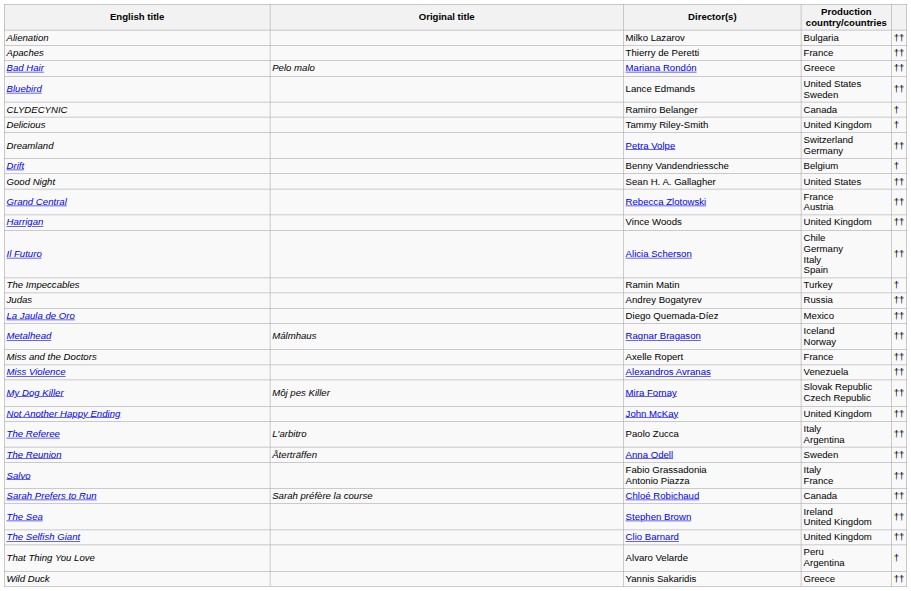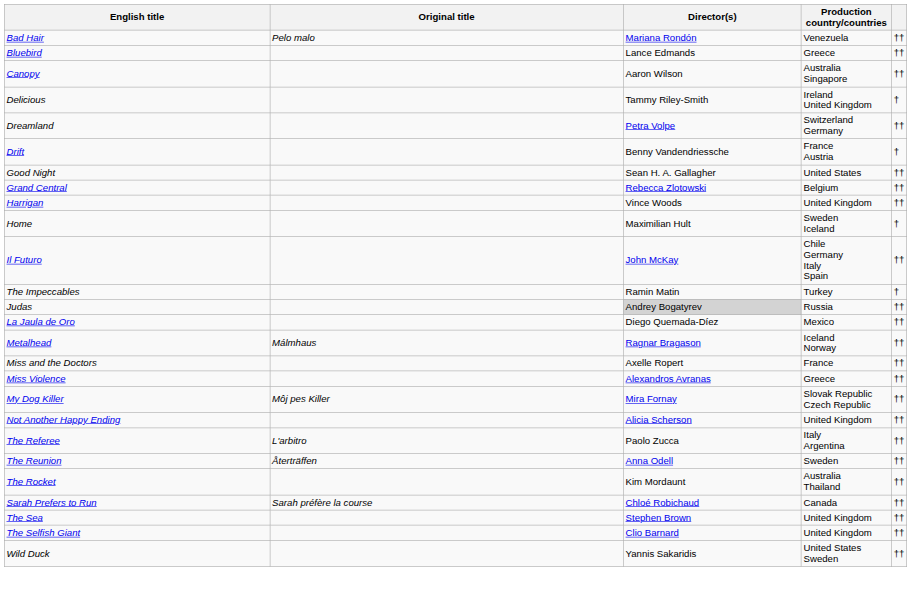- row: Alienation | Milko Lazarov | Bulgaria | ††
- row: Apaches | Thierry de Peretti | France | ††
Bad Hair | Production country/countries: Greece -> Venezuela
Bluebird | Production country/countries: United States Sweden -> Greece
+ row: Canopy | Aaron Wilson | Australia Singapore | ††
- row: CLYDECYNIC | Ramiro Belanger | Canada | †
Delicious | Production country/countries: United Kingdom -> Ireland United Kingdom
Drift | Production country/countries: Belgium -> France Austria
Grand Central | Production country/countries: France Austria -> Belgium
+ row: Home | Maximilian Hult | Sweden Iceland | †
Il Futuro | Director(s): Alicia Scherson -> John McKay
Judas | Director(s): no background -> lightgrey background
Miss Violence | Production country/countries: Venezuela -> Greece
Not Another Happy Ending | Director(s): John McKay -> Alicia Scherson
+ row: The Rocket | Kim Mordaunt | Australia Thailand | ††
- row: Salvo | Fabio Grassadonia Antonio Piazza | Italy France | ††
The Sea | Production country/countries: Ireland United Kingdom -> United Kingdom
- row: That Thing You Love | Alvaro Velarde | Peru Argentina | †
Wild Duck | Production country/countries: Greece -> United States Sweden
